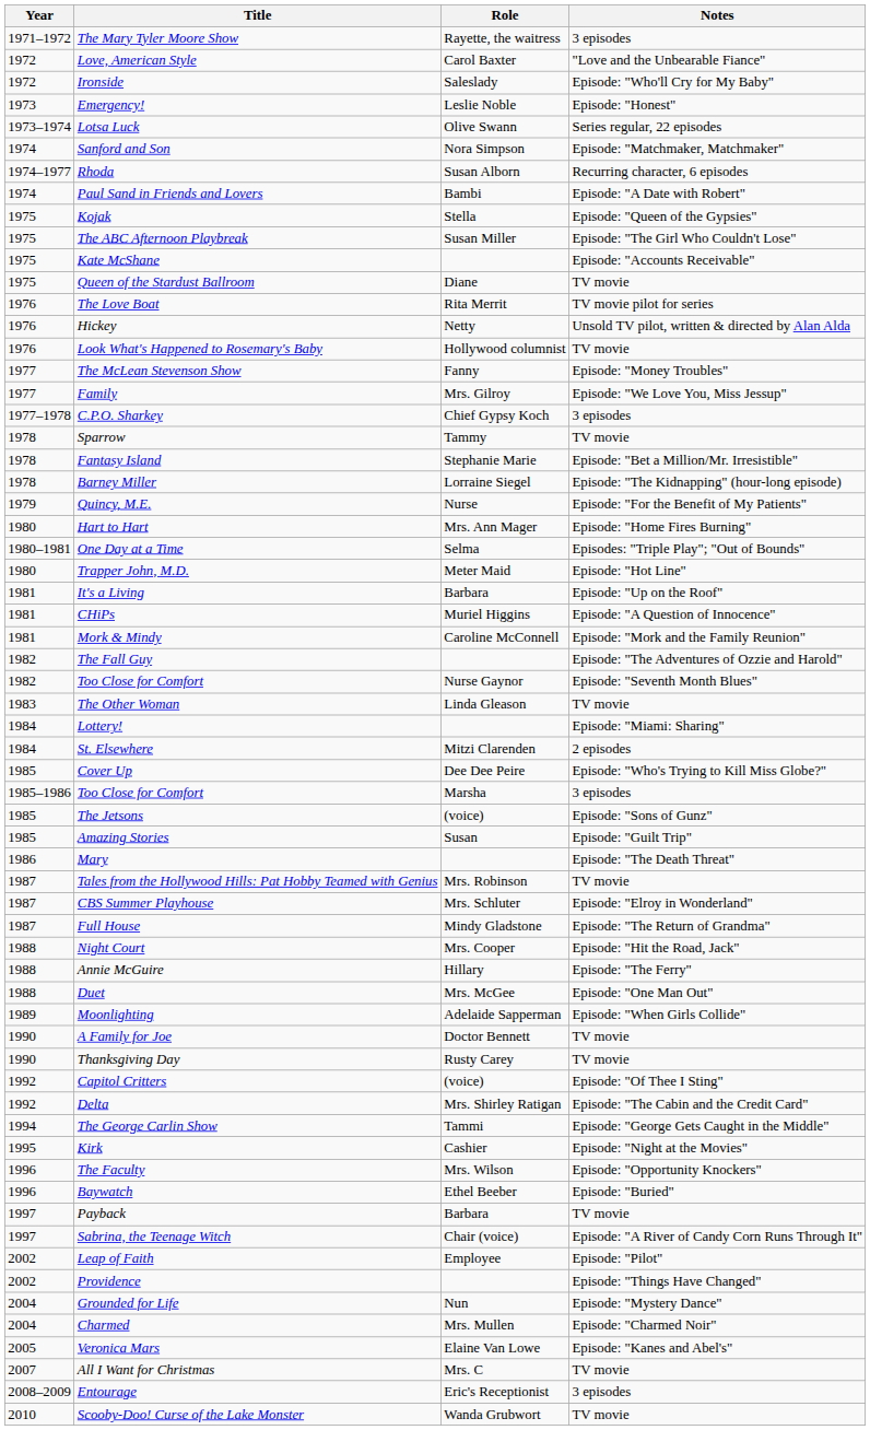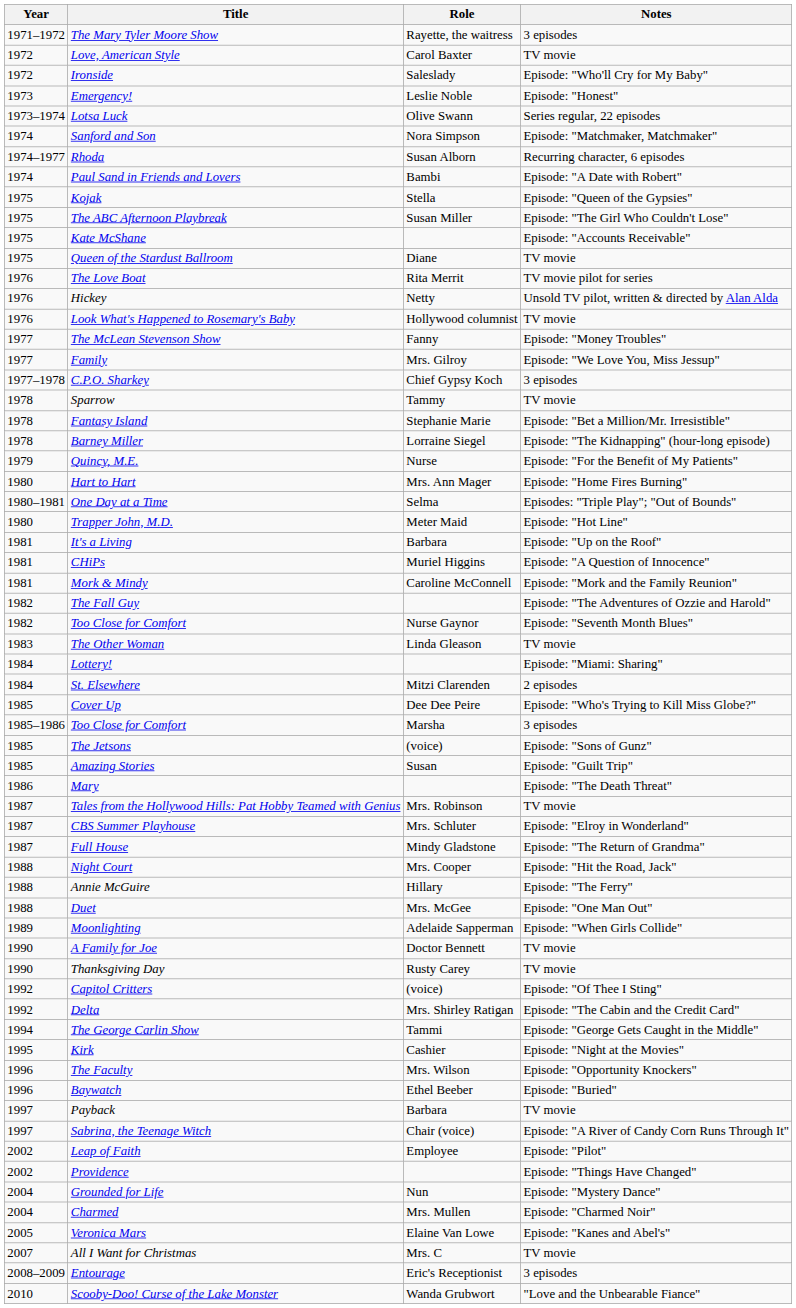Love, American Style | Notes: "Love and the Unbearable Fiance" -> TV movie
Scooby-Doo! Curse of the Lake Monster | Notes: TV movie -> "Love and the Unbearable Fiance"
